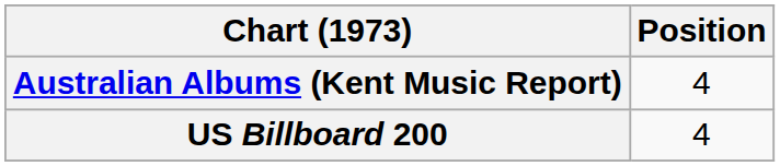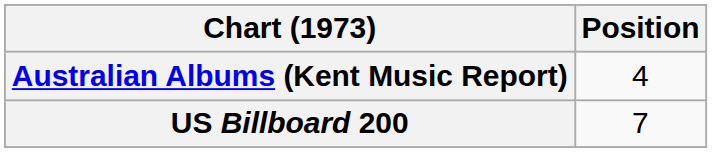US Billboard 200 | Position: 4 -> 7
